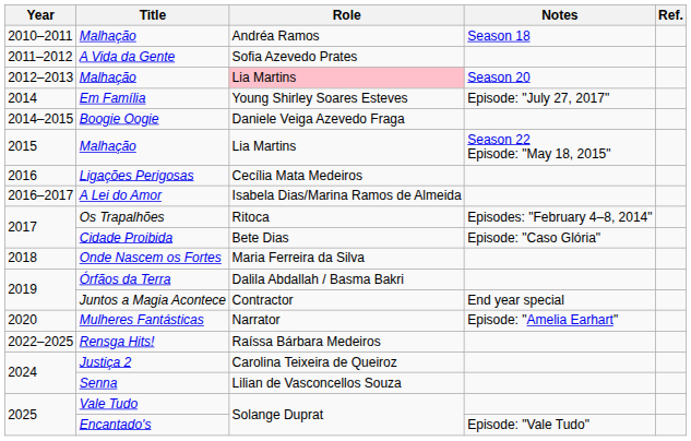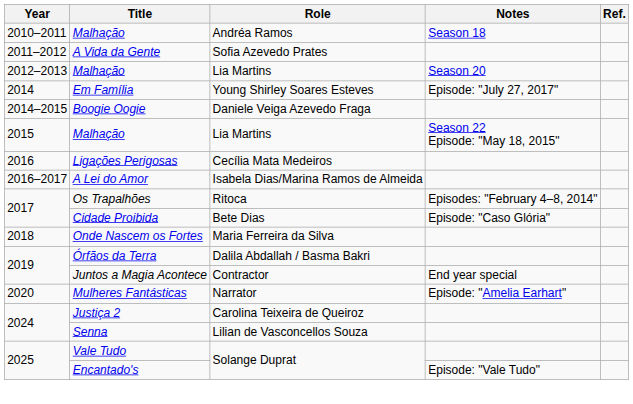2012–2013 / Malhação | Role: pink background -> no background
- row: 2022–2025 | Rensga Hits! | Raíssa Bárbara Medeiros
